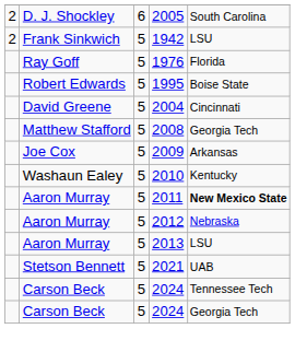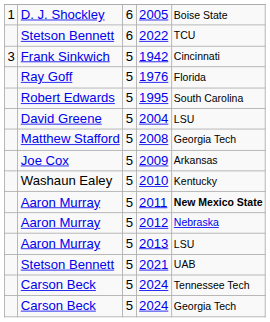2005 | column 1: 2 -> 1
2005 | column 5: South Carolina -> Boise State
+ row: Stetson Bennett | 6 | 2022 | TCU
1942 | column 1: 2 -> 3
1942 | column 5: LSU -> Cincinnati
1995 | column 5: Boise State -> South Carolina
2004 | column 5: Cincinnati -> LSU
